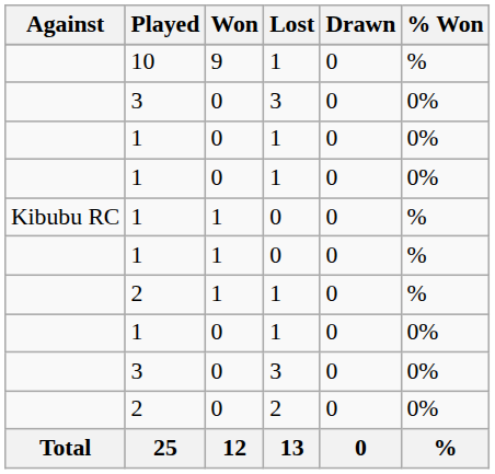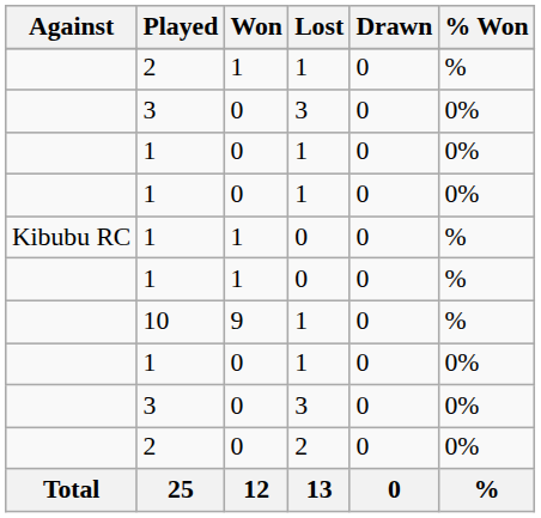rows swapped: 10 <-> 2 / 1
